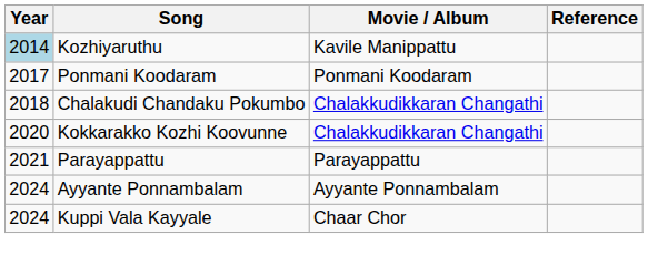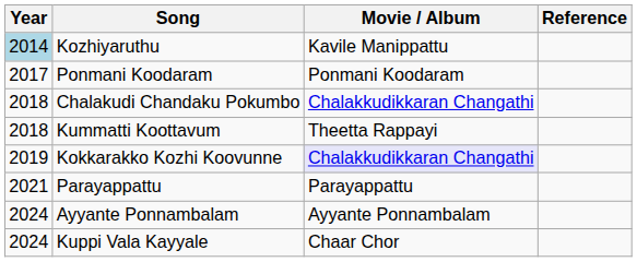+ row: 2018 | Kummatti Koottavum | Theetta Rappayi
Kokkarakko Kozhi Koovunne | Year: 2020 -> 2019
Kokkarakko Kozhi Koovunne | Movie / Album: no background -> lavender background
